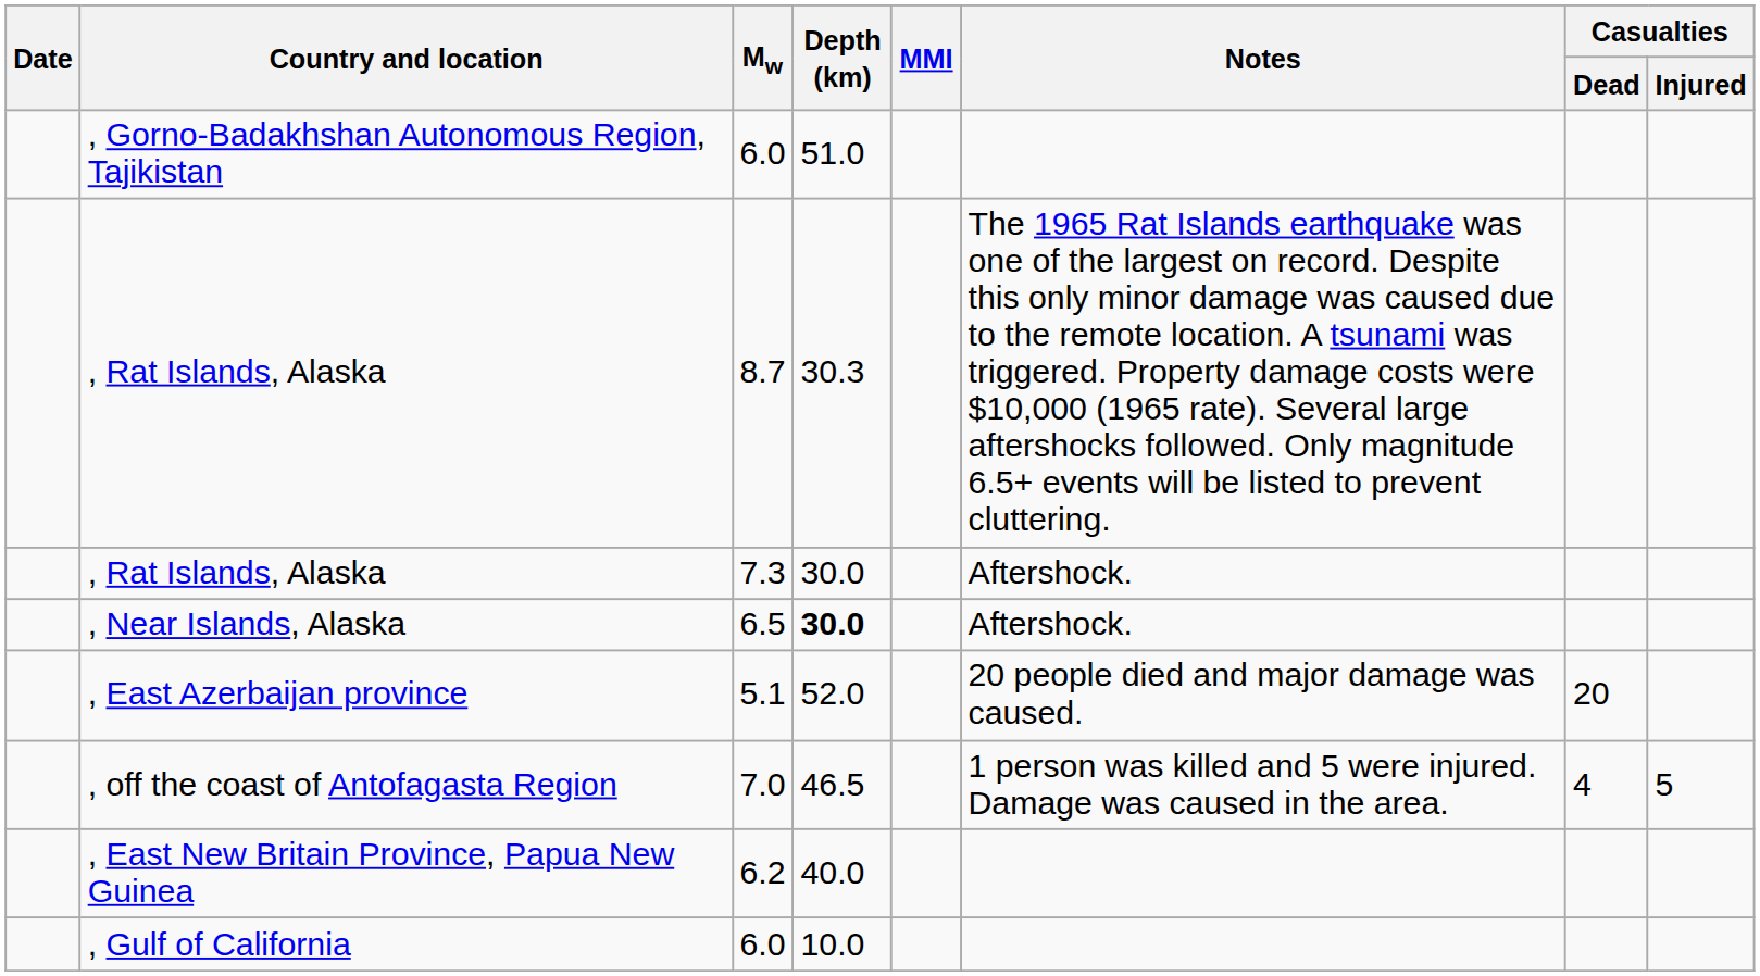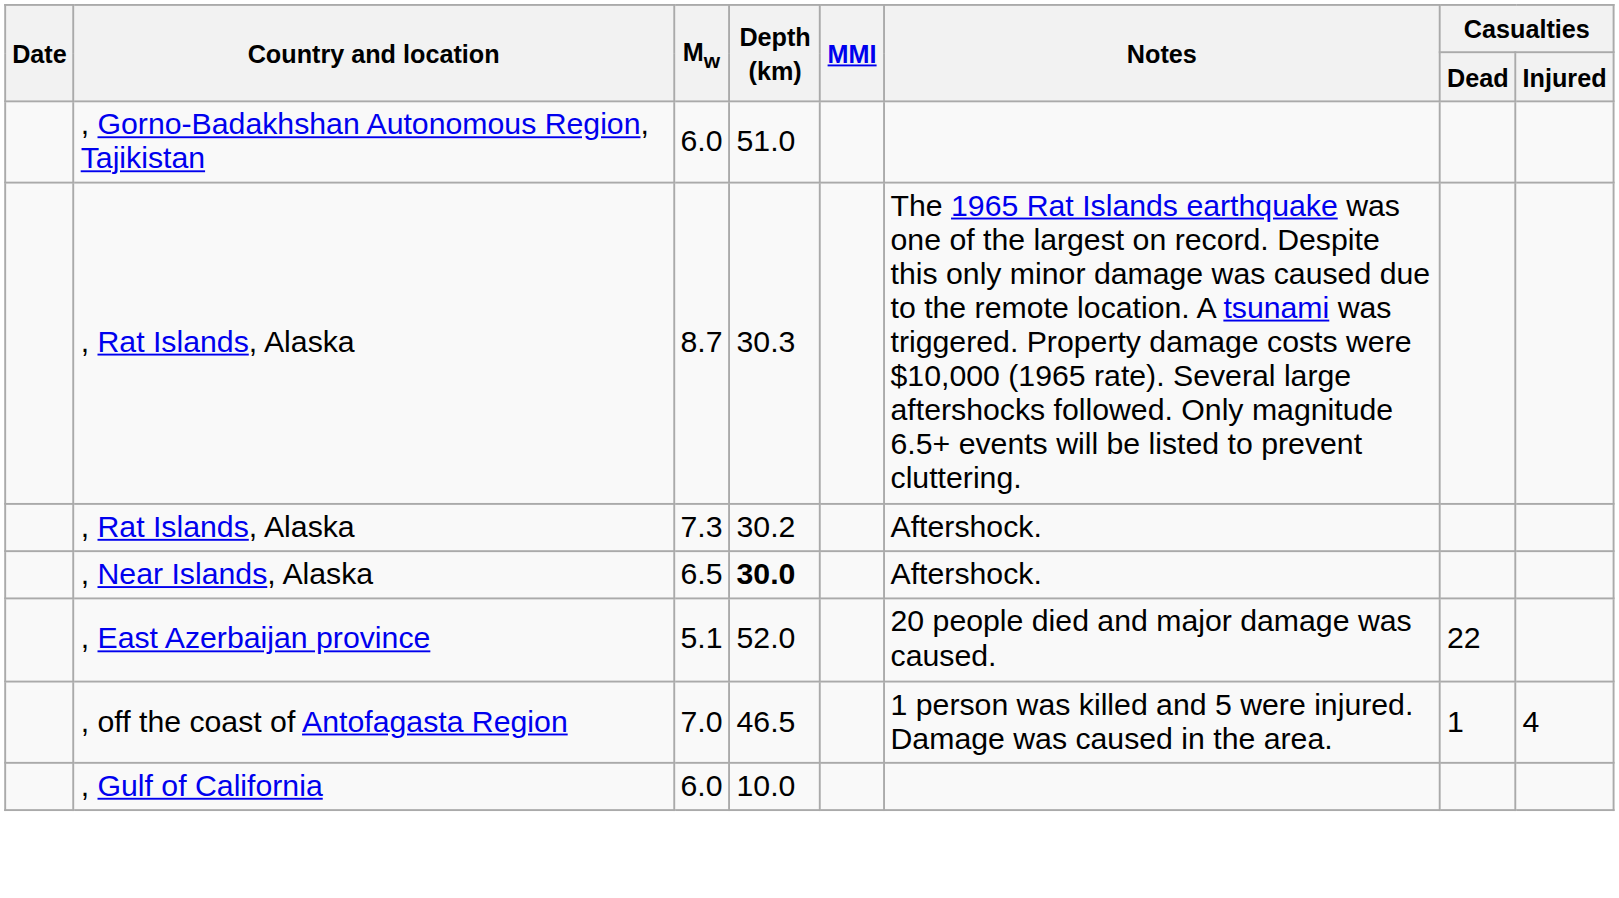, Rat Islands, Alaska / 7.3 | Depth (km): 30.0 -> 30.2
, East Azerbaijan province | Casualties / Dead: 20 -> 22
, off the coast of Antofagasta Region | Casualties / Dead: 4 -> 1
, off the coast of Antofagasta Region | Casualties / Injured: 5 -> 4
- row: , East New Britain Province, Papua New Guinea | 6.2 | 40.0
